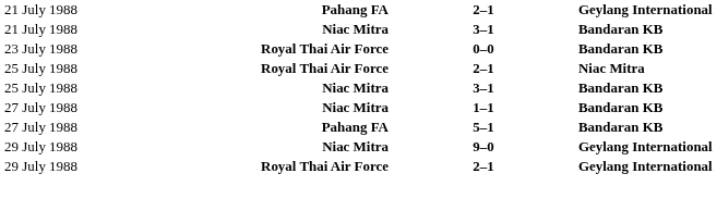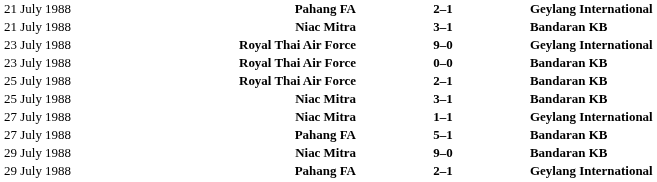+ row: 23 July 1988 | Royal Thai Air Force | 9–0 | Geylang International
25 July 1988 / 2–1 | column 4: Niac Mitra -> Bandaran KB
1–1 | column 4: Bandaran KB -> Geylang International
29 July 1988 / 9–0 | column 4: Geylang International -> Bandaran KB
29 July 1988 / 2–1 | column 2: Royal Thai Air Force -> Pahang FA
